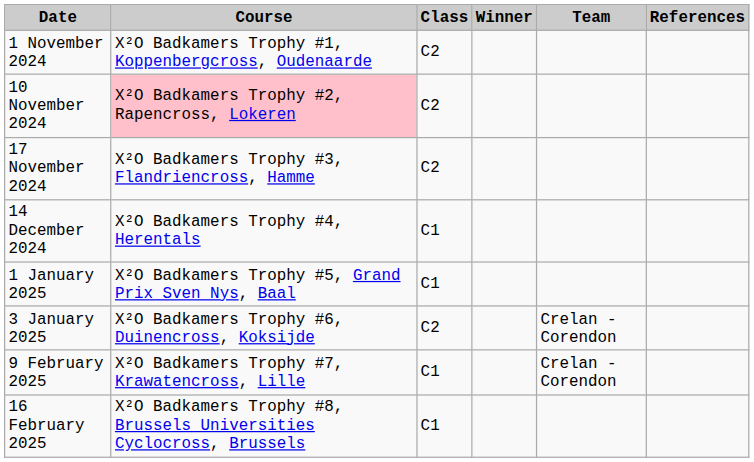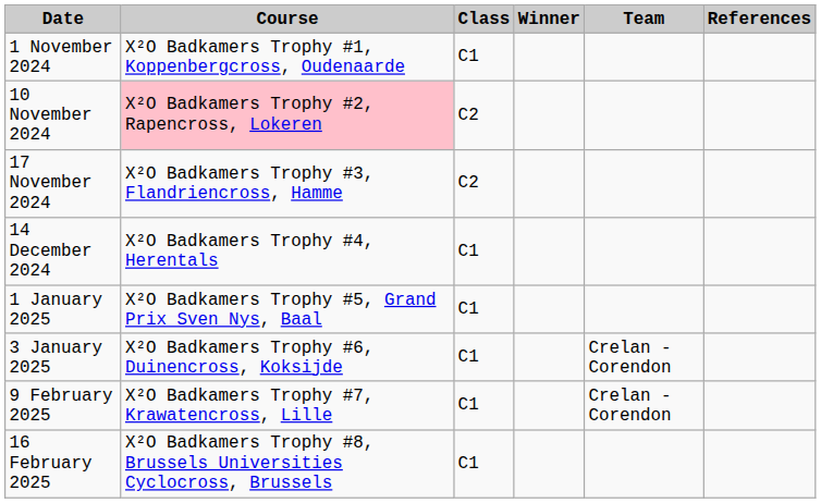1 November 2024 | Class: C2 -> C1
3 January 2025 | Class: C2 -> C1
